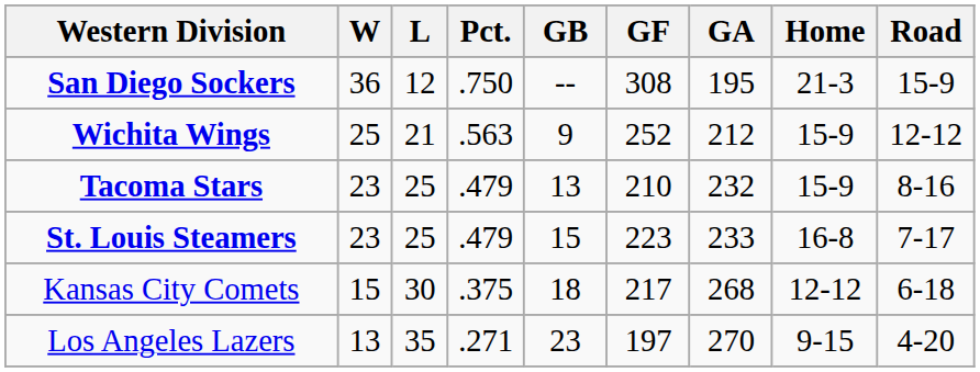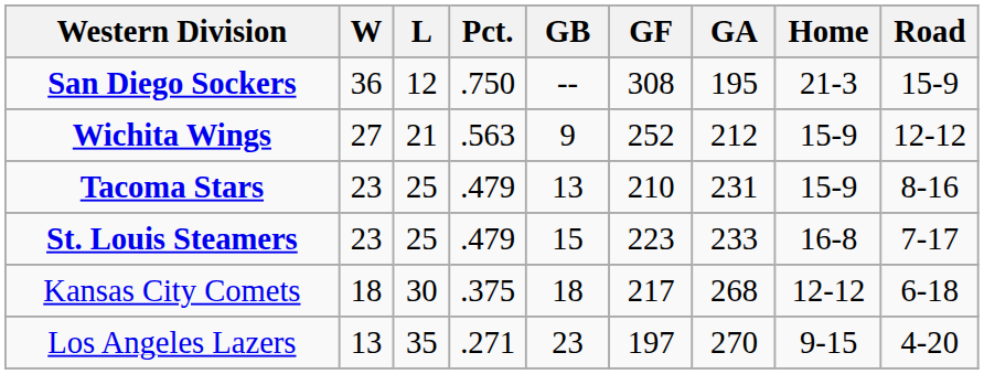Wichita Wings | W: 25 -> 27
Tacoma Stars | GA: 232 -> 231
Kansas City Comets | W: 15 -> 18
